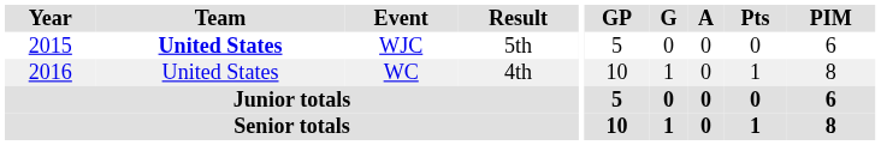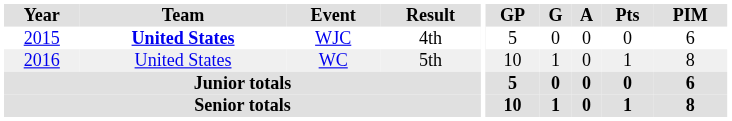WJC | Result: 5th -> 4th
WC | Result: 4th -> 5th
